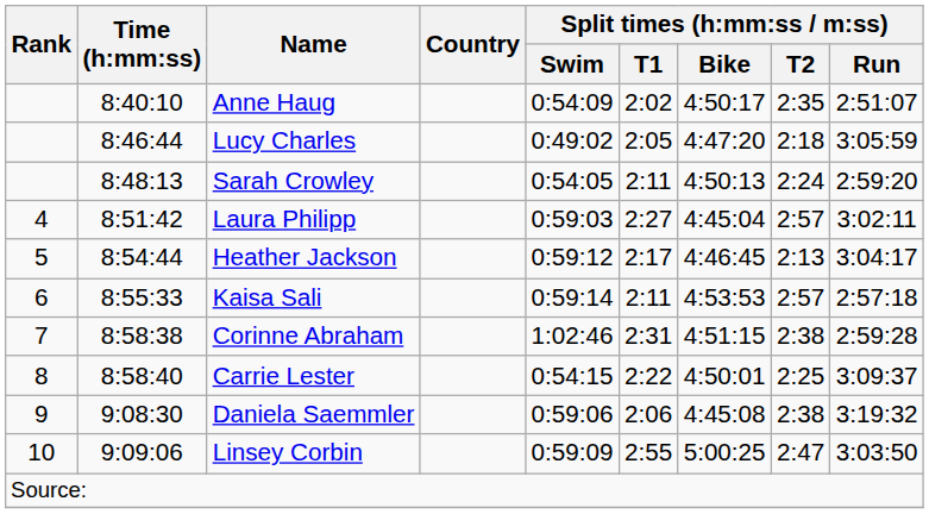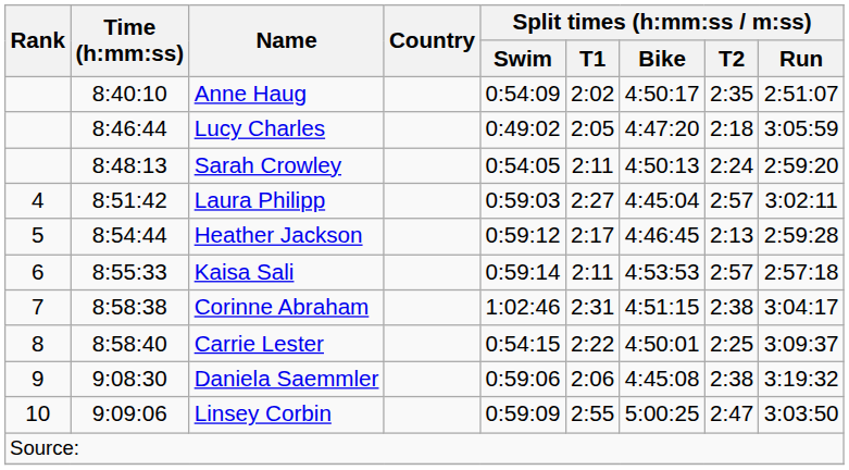Heather Jackson | Split times (h:mm:ss / m:ss) / Run: 3:04:17 -> 2:59:28
Corinne Abraham | Split times (h:mm:ss / m:ss) / Run: 2:59:28 -> 3:04:17
